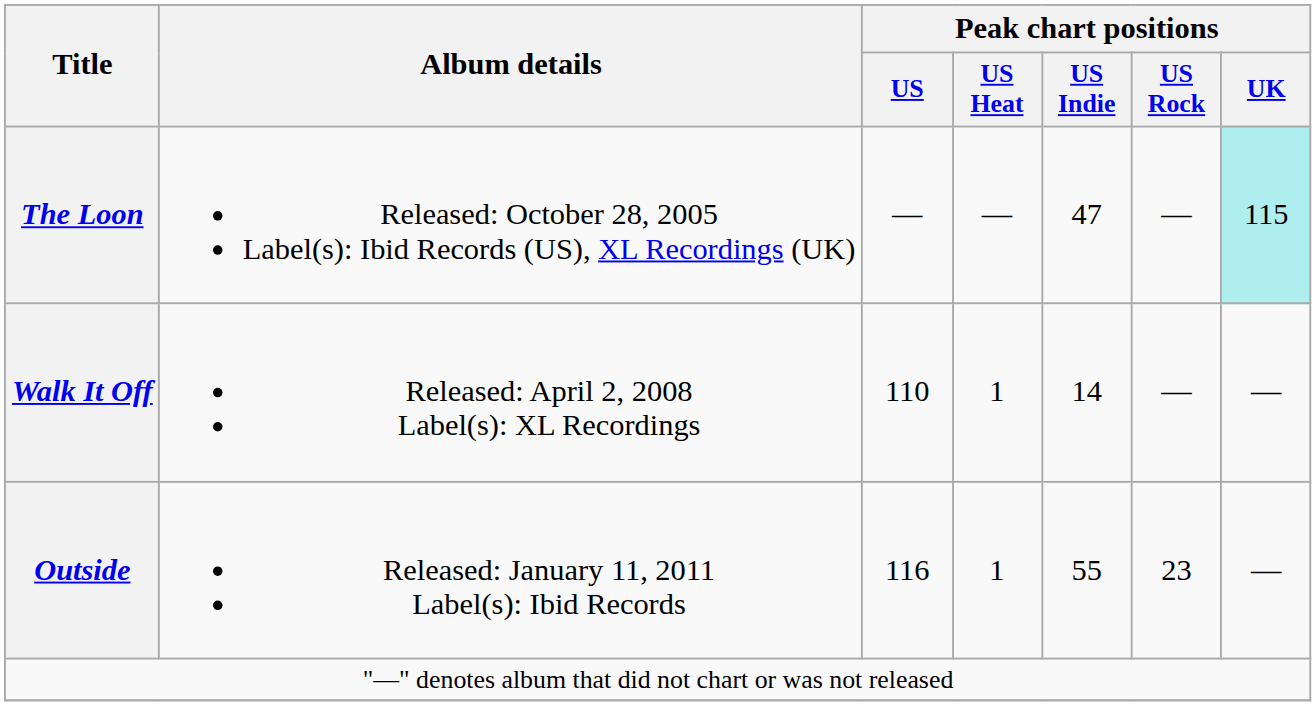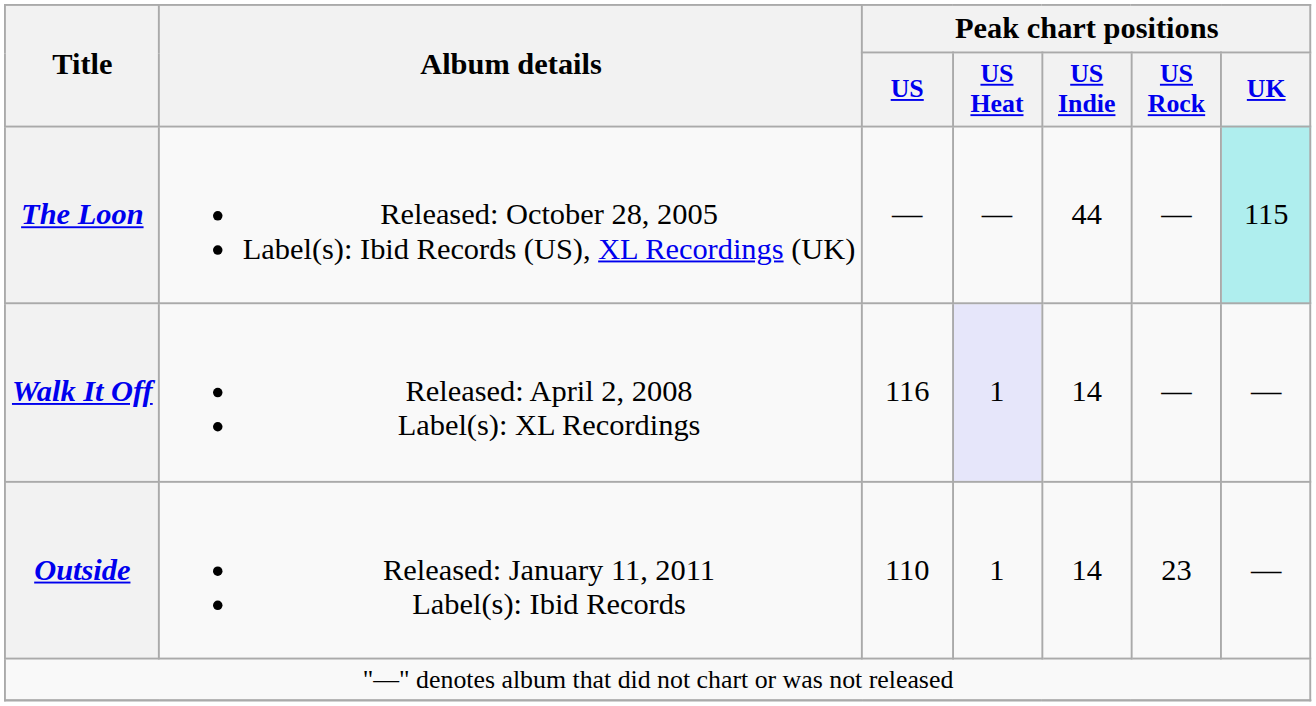The Loon | Peak chart positions / US Indie: 47 -> 44
Walk It Off | Peak chart positions / US: 110 -> 116
Walk It Off | Peak chart positions / US Heat: no background -> lavender background
Outside | Peak chart positions / US: 116 -> 110
Outside | Peak chart positions / US Indie: 55 -> 14
